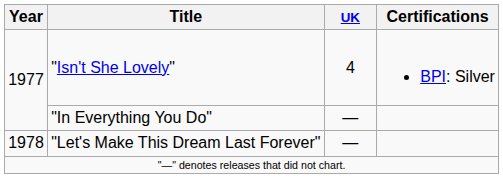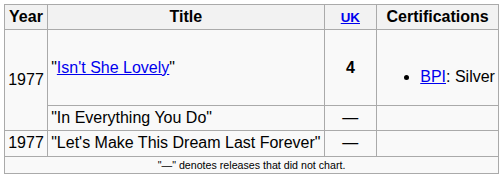"Isn't She Lovely" | UK: normal -> bold
"Let's Make This Dream Last Forever" | Year: 1978 -> 1977
